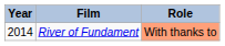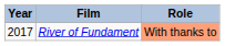River of Fundament | Year: 2014 -> 2017
